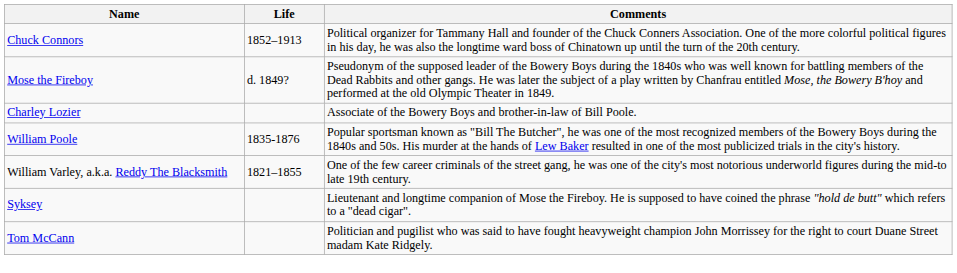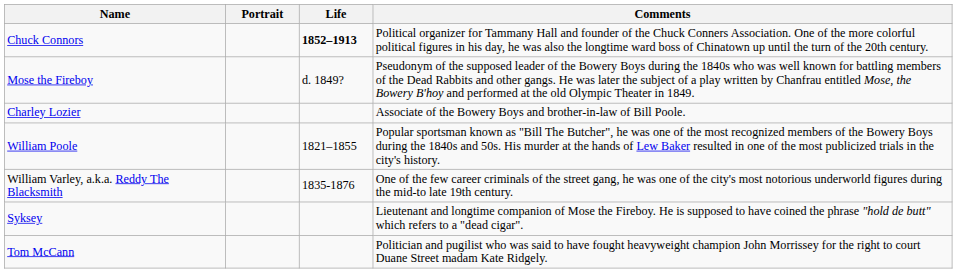+ column: Portrait
Chuck Connors | Life: normal -> bold
William Poole | Life: 1835-1876 -> 1821–1855
William Varley, a.k.a. Reddy The Blacksmith | Life: 1821–1855 -> 1835-1876
